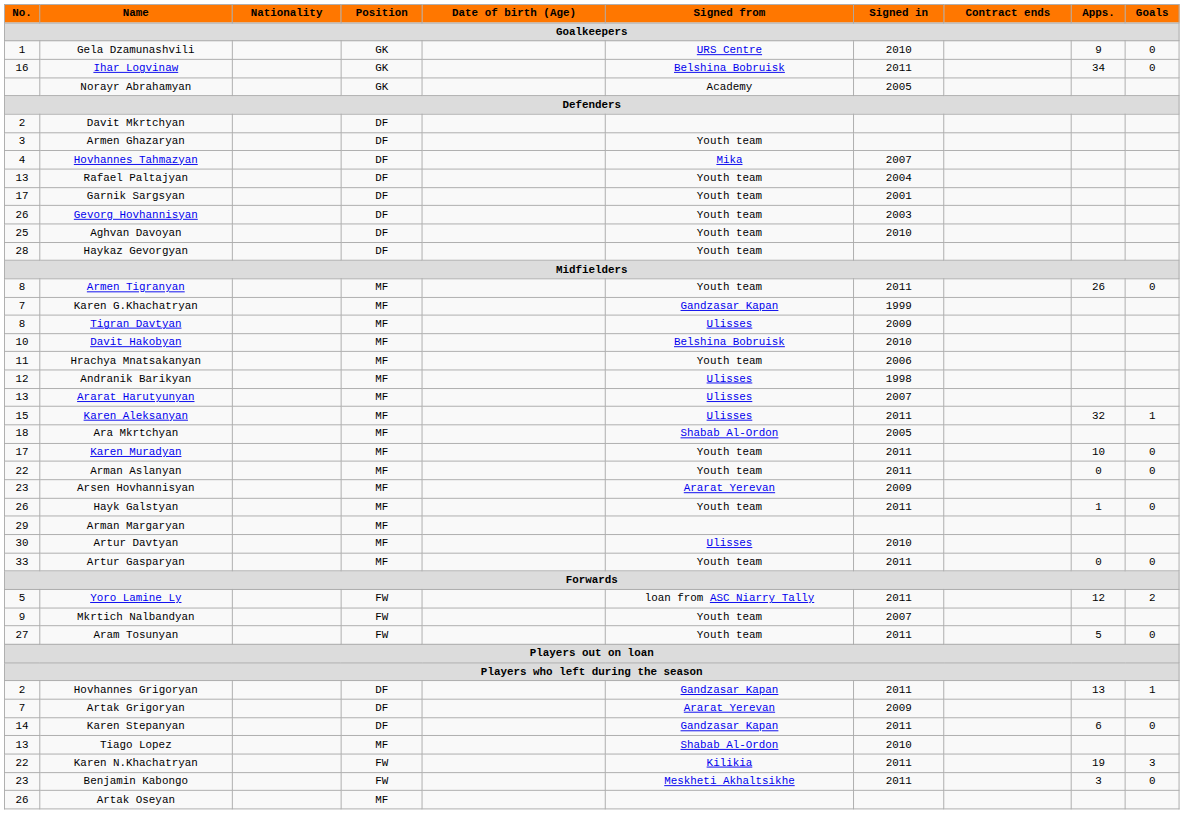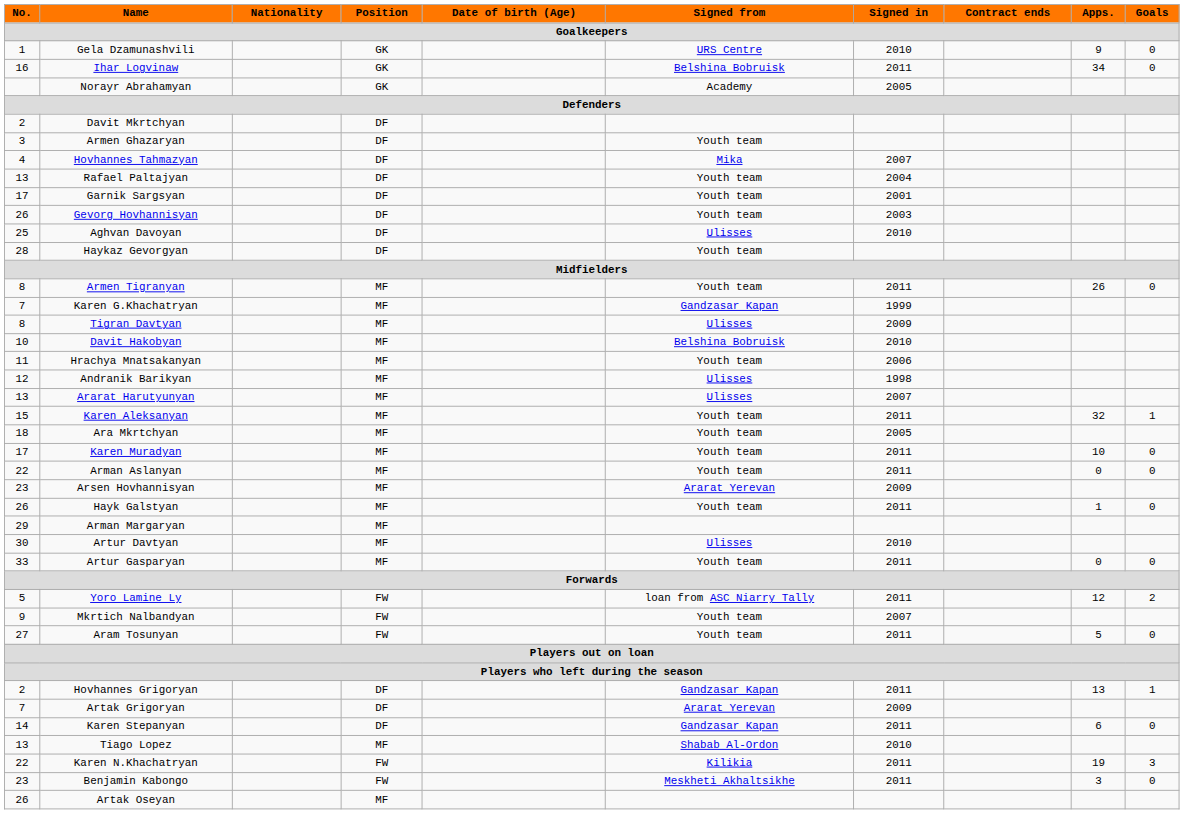Aghvan Davoyan | Signed from: Youth team -> Ulisses
Karen Aleksanyan | Signed from: Ulisses -> Youth team
Ara Mkrtchyan | Signed from: Shabab Al-Ordon -> Youth team
